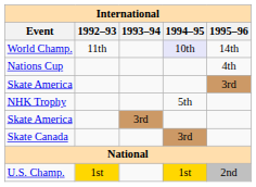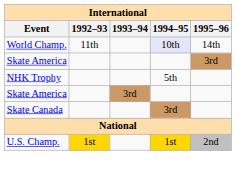- row: Nations Cup | 4th
